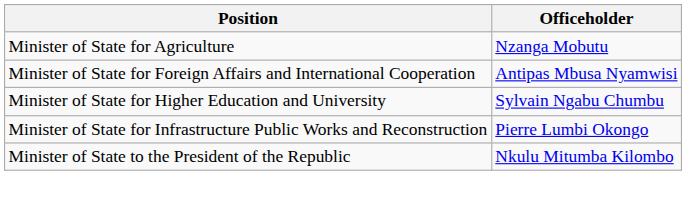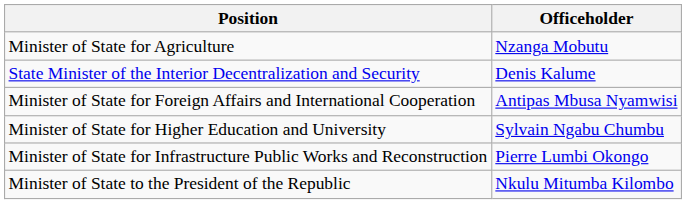+ row: State Minister of the Interior Decentralization and Security | Denis Kalume
